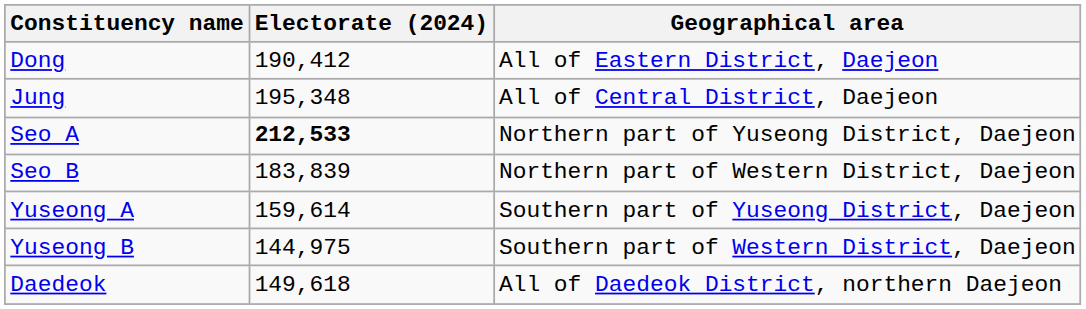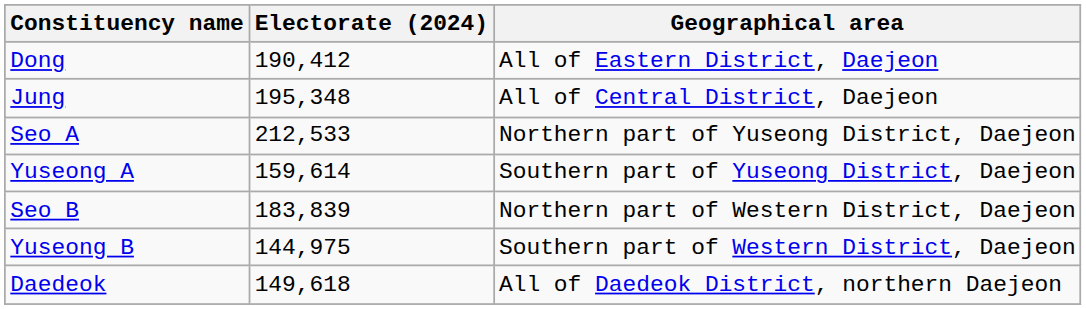Seo A | Electorate (2024): bold -> normal
rows swapped: Seo B <-> Yuseong A
